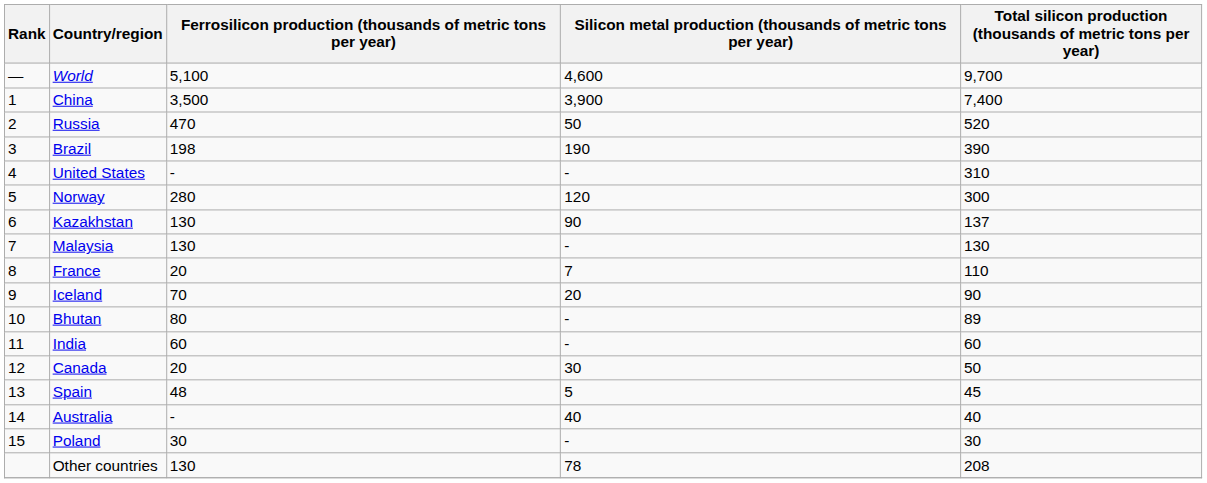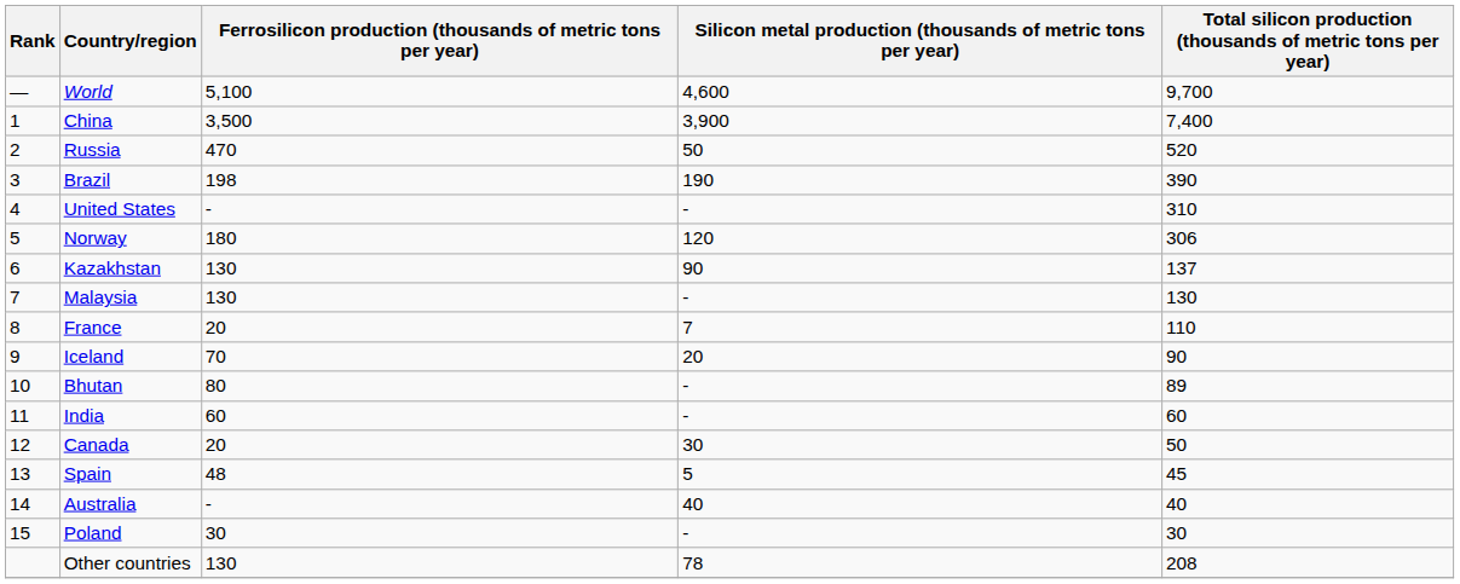Norway | Ferrosilicon production (thousands of metric tons per year): 280 -> 180
Norway | Total silicon production (thousands of metric tons per year): 300 -> 306
